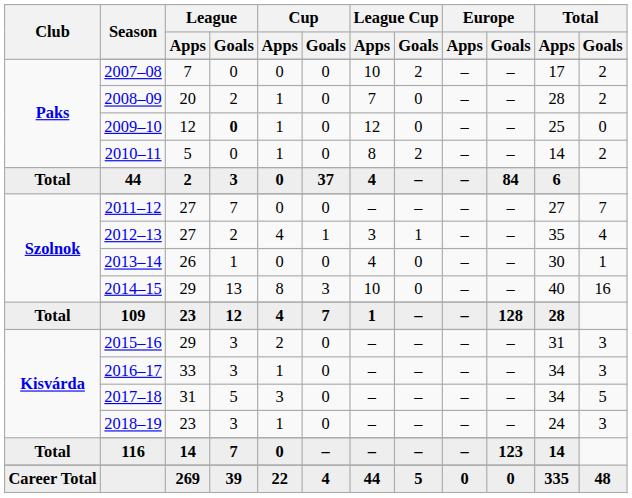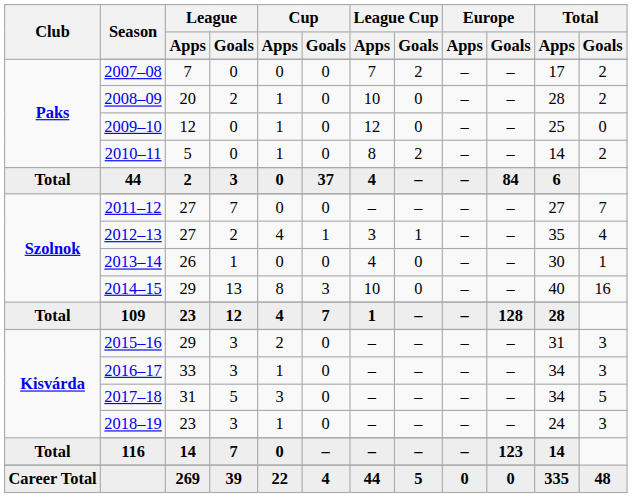2007–08 | League Cup / Apps: 10 -> 7
2008–09 | League Cup / Apps: 7 -> 10
2009–10 | League / Goals: bold -> normal
